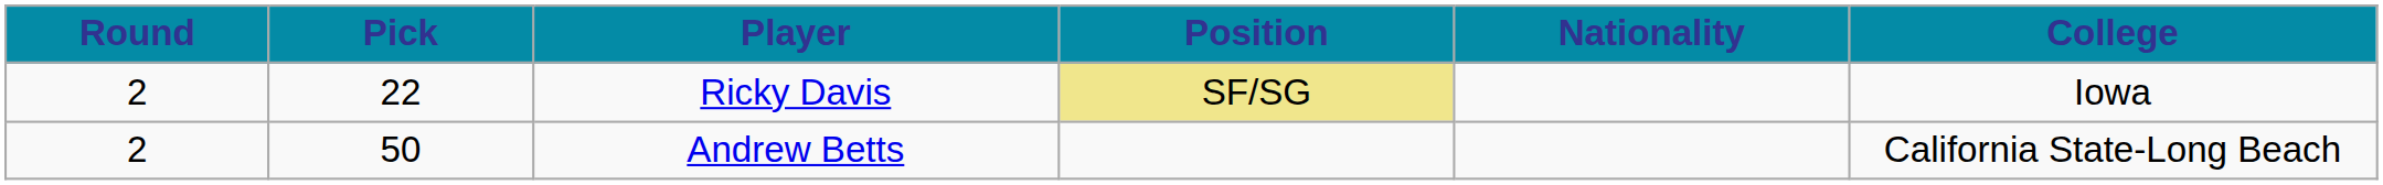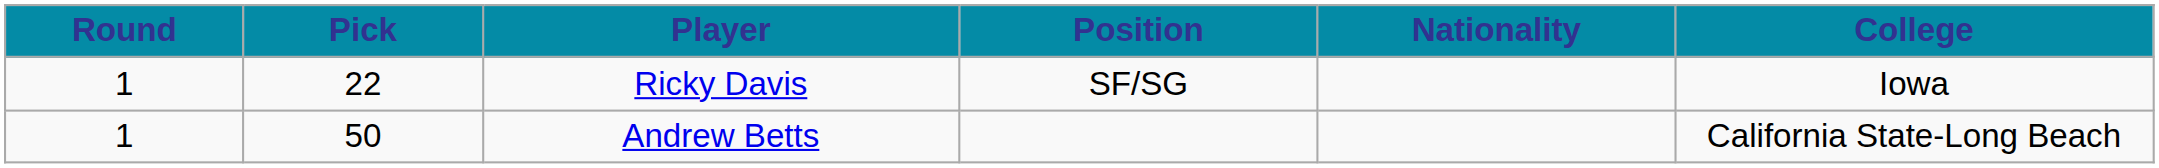Ricky Davis | Round: 2 -> 1
Ricky Davis | Position: khaki background -> no background
Andrew Betts | Round: 2 -> 1
